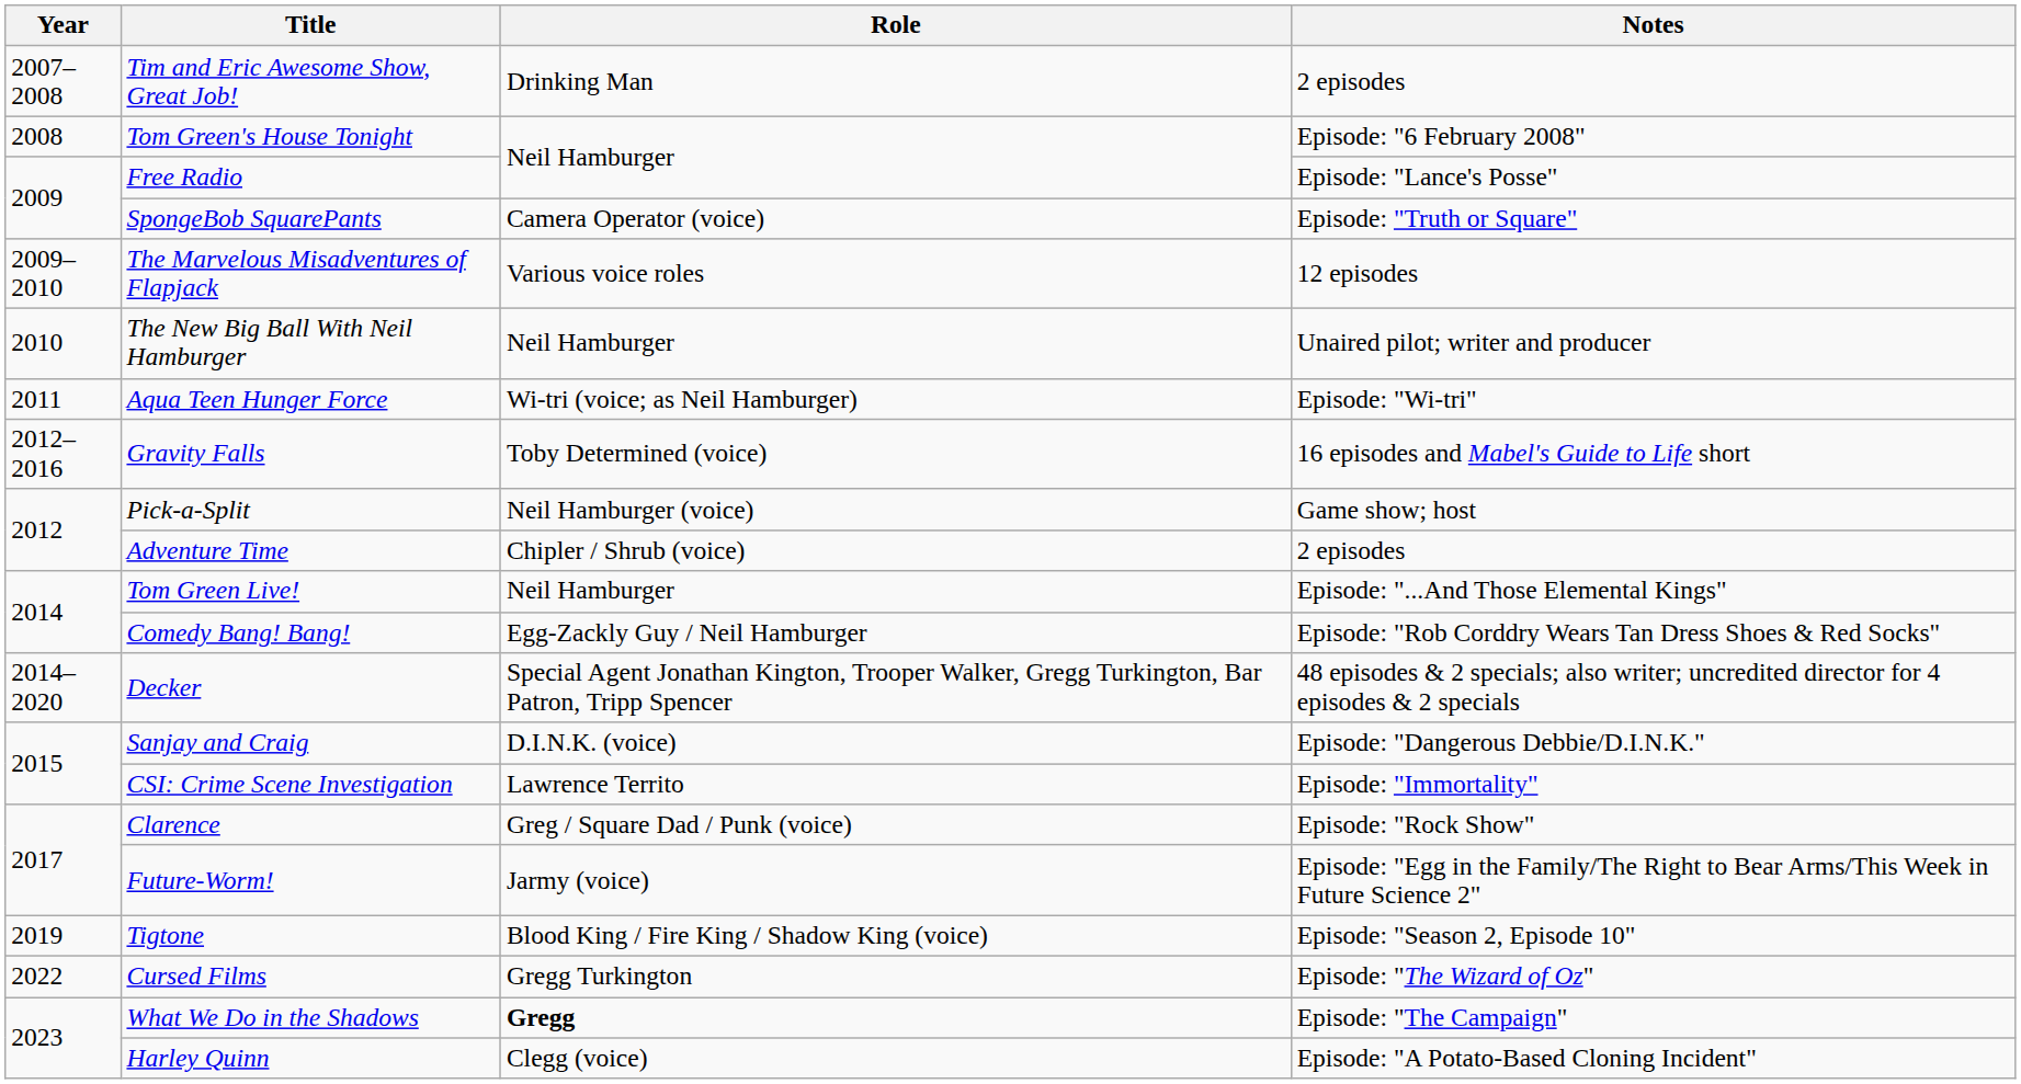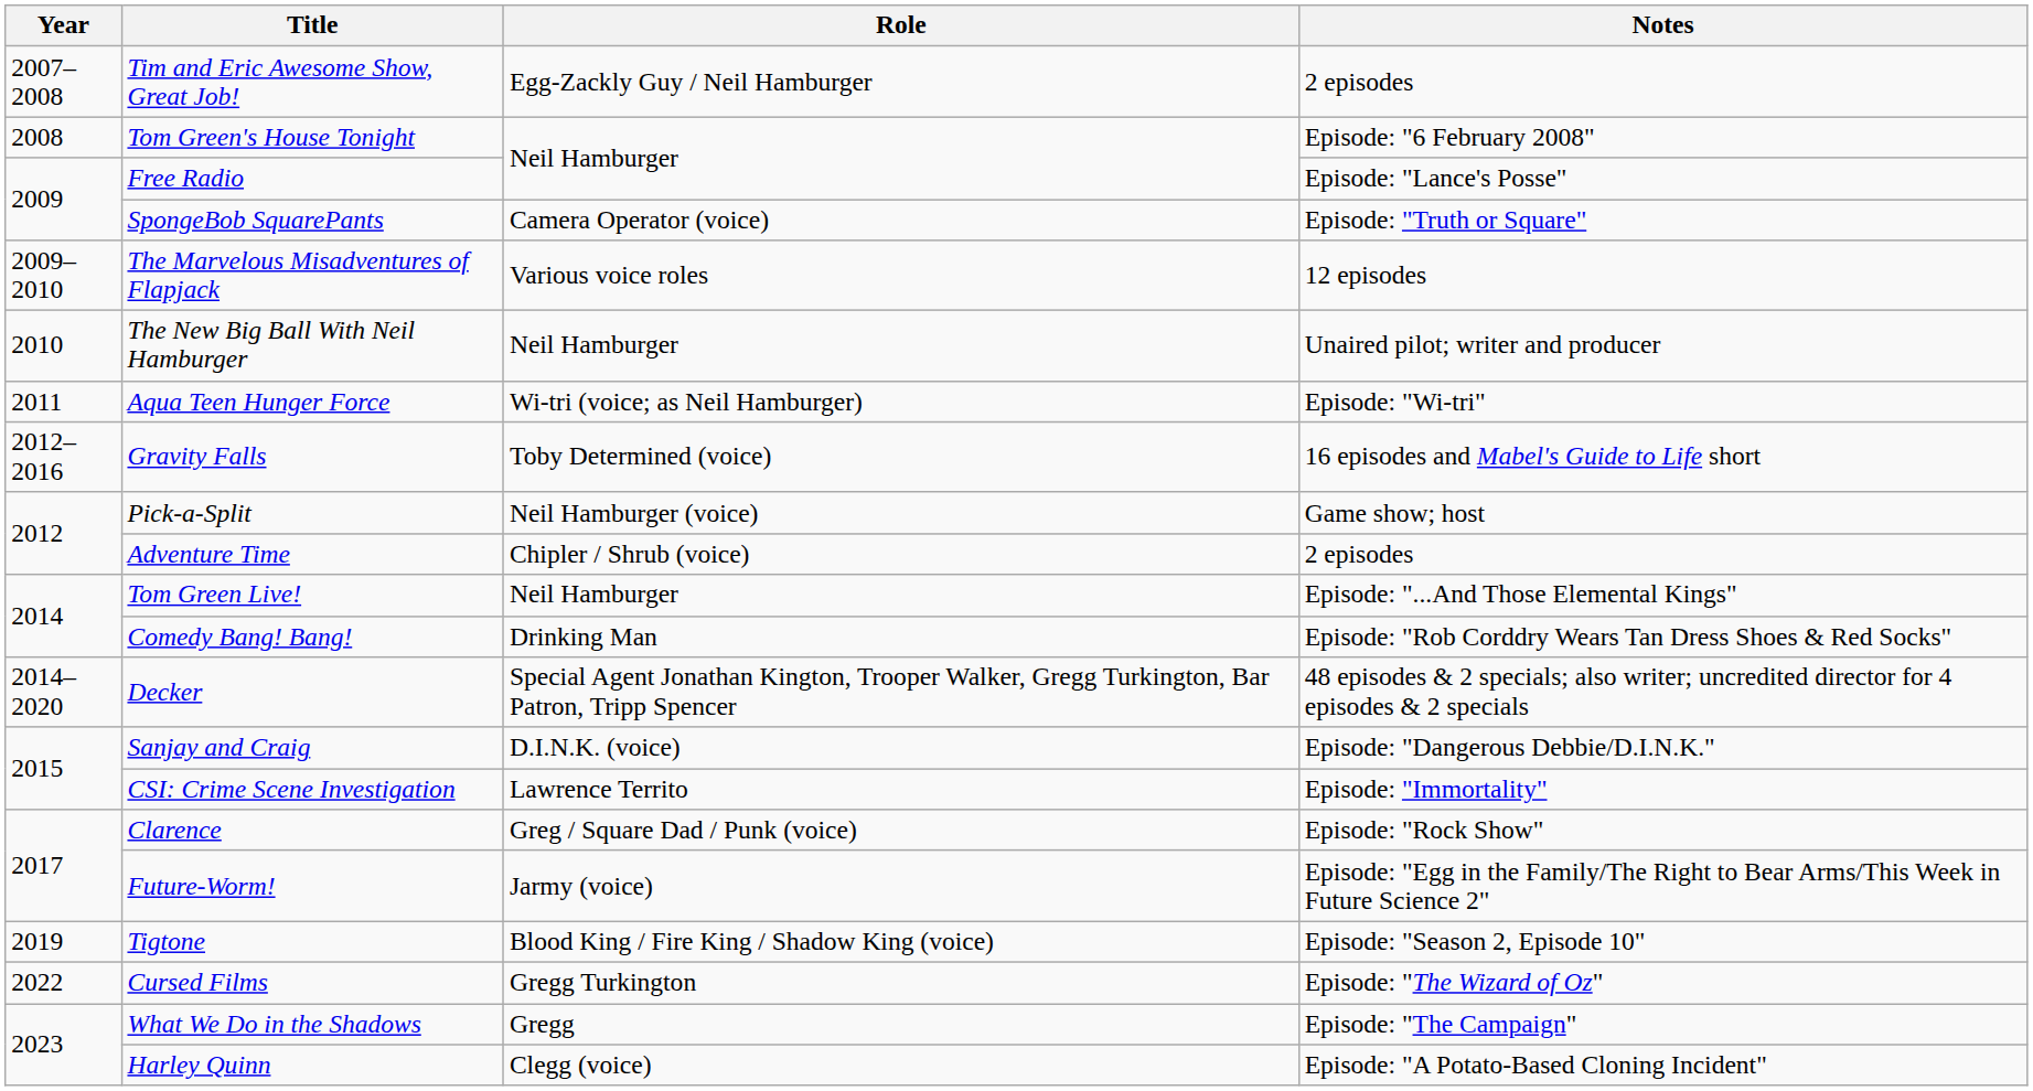Tim and Eric Awesome Show, Great Job! | Role: Drinking Man -> Egg-Zackly Guy / Neil Hamburger
Comedy Bang! Bang! | Role: Egg-Zackly Guy / Neil Hamburger -> Drinking Man
What We Do in the Shadows | Role: bold -> normal
